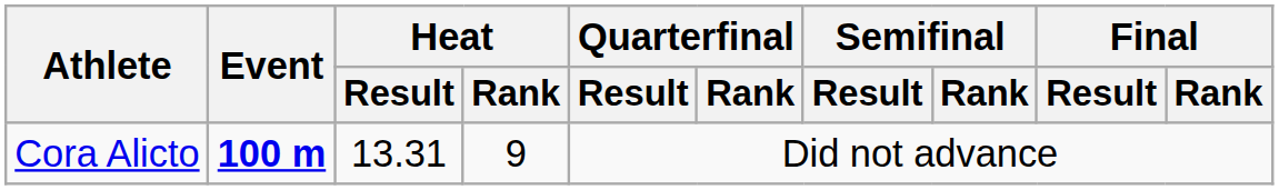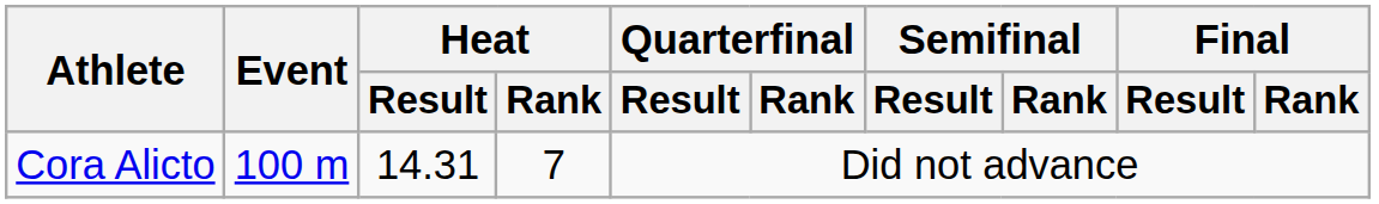Cora Alicto | Event: bold -> normal
Cora Alicto | Heat / Result: 13.31 -> 14.31
Cora Alicto | Heat / Rank: 9 -> 7
